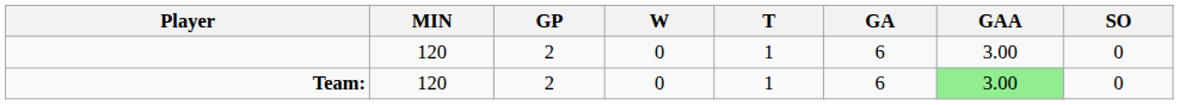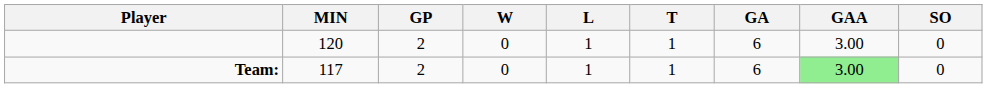+ column: L | 1 | 1
Team: | MIN: 120 -> 117
